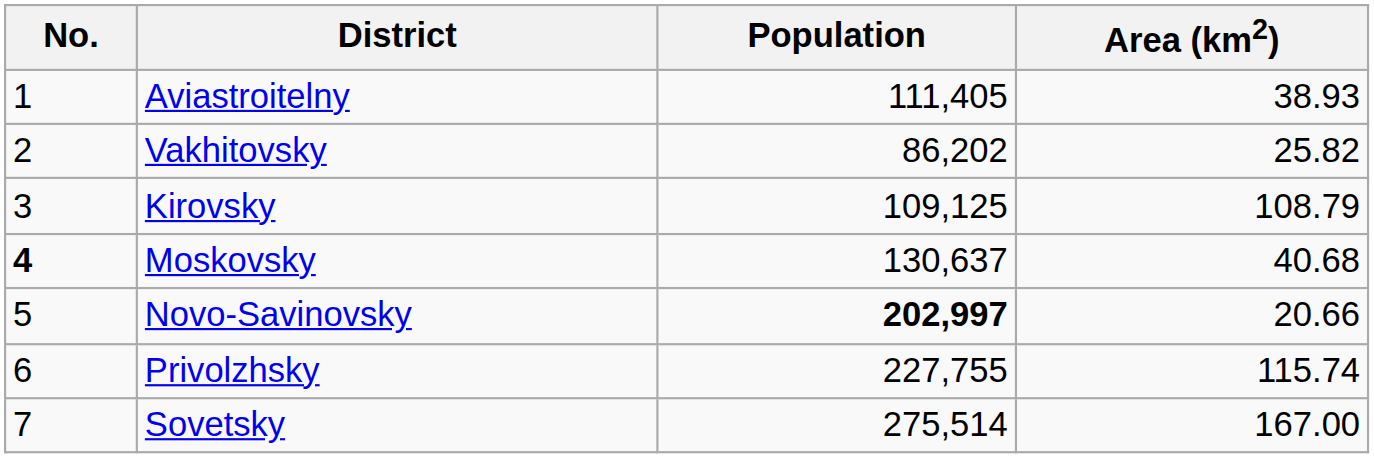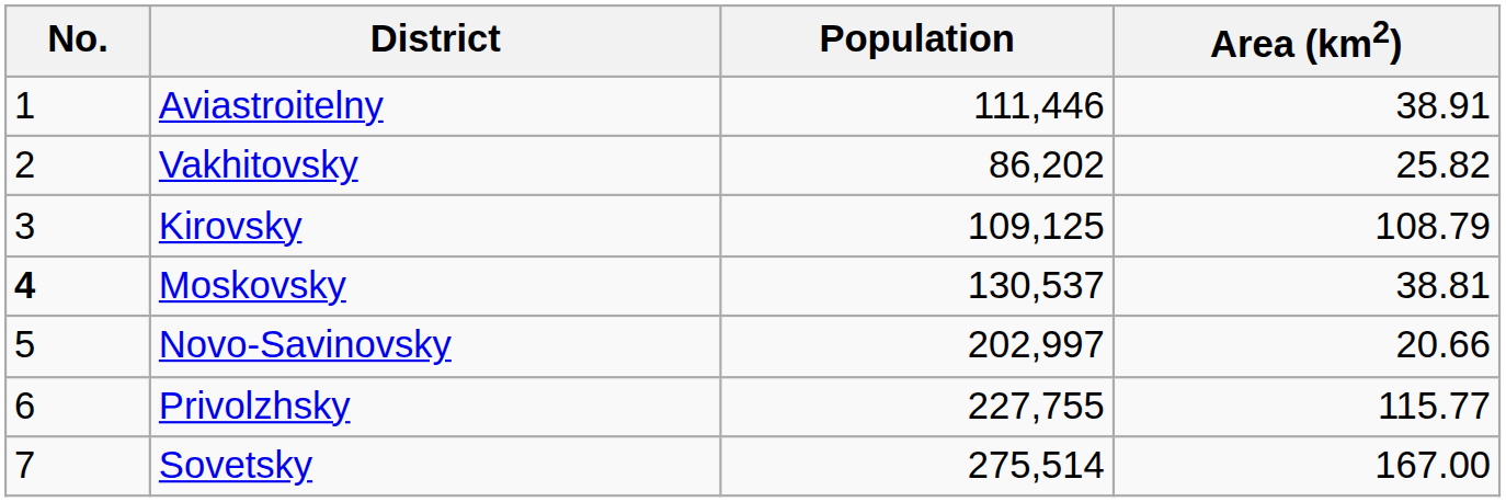Aviastroitelny | Population: 111,405 -> 111,446
Aviastroitelny | Area (km2): 38.93 -> 38.91
Moskovsky | Population: 130,637 -> 130,537
Moskovsky | Area (km2): 40.68 -> 38.81
Novo-Savinovsky | Population: bold -> normal
Privolzhsky | Area (km2): 115.74 -> 115.77
